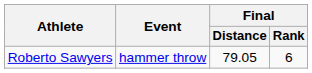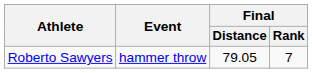Roberto Sawyers | Final / Rank: 6 -> 7
